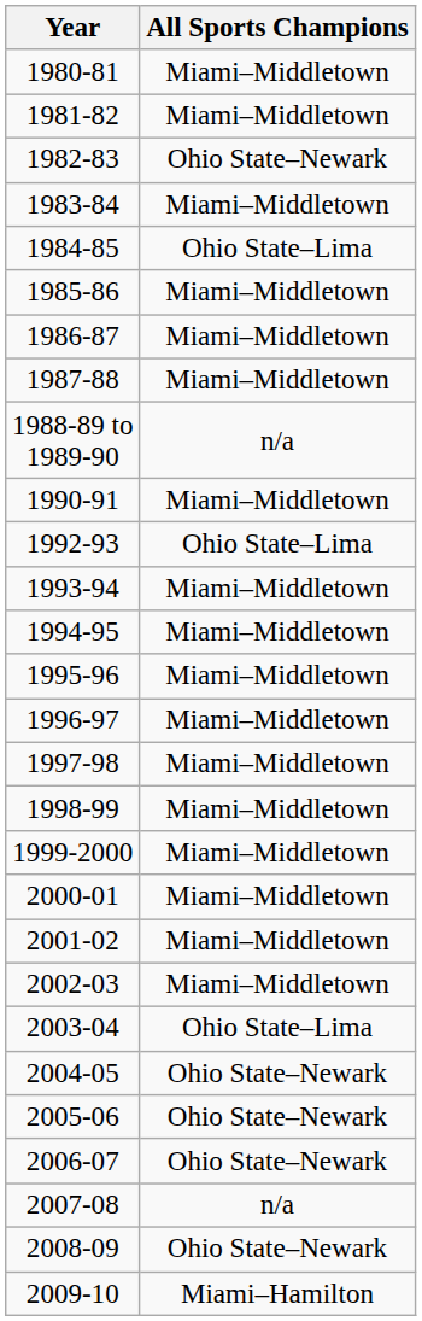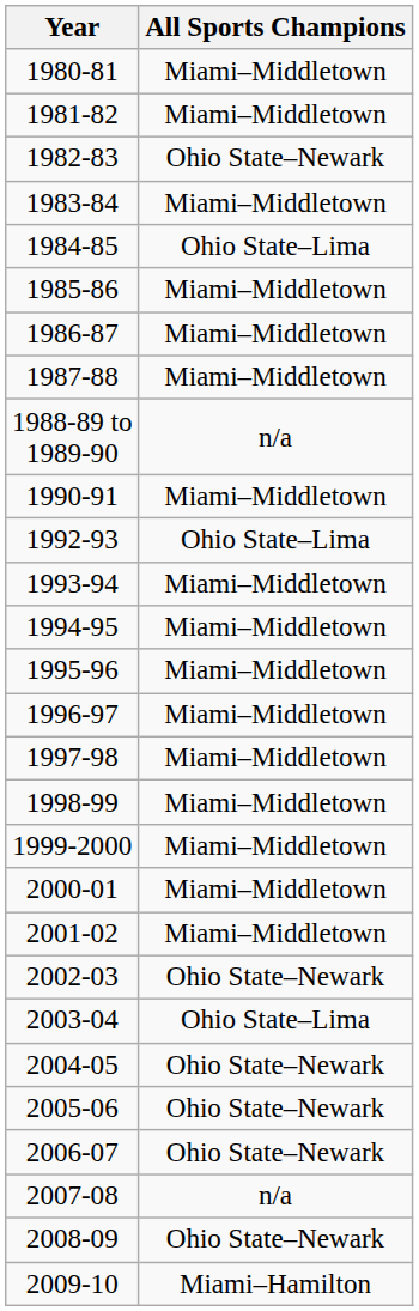2002-03 | All Sports Champions: Miami–Middletown -> Ohio State–Newark
